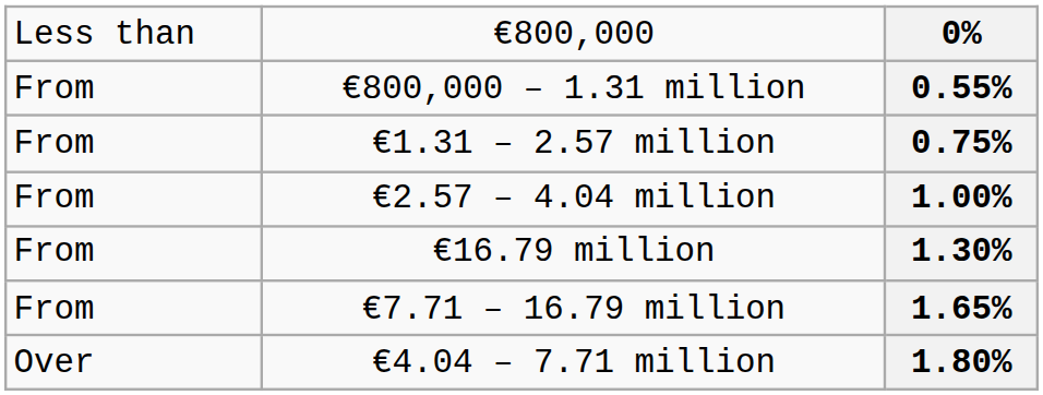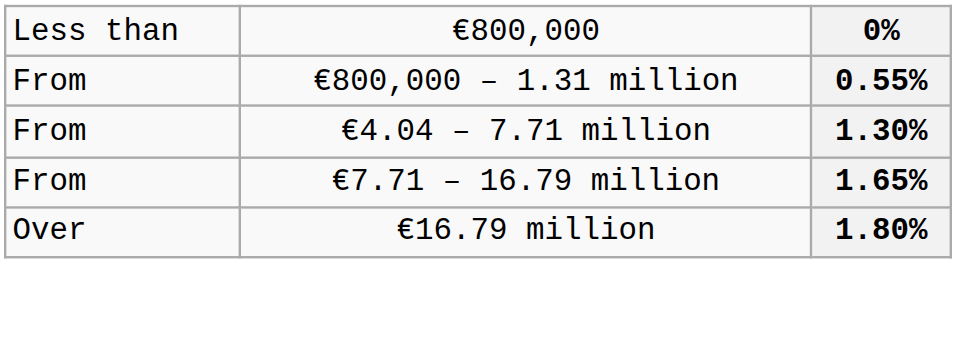- row: From | €1.31 – 2.57 million | 0.75%
- row: From | €2.57 – 4.04 million | 1.00%
1.30% | column 2: €16.79 million -> €4.04 – 7.71 million
1.80% | column 2: €4.04 – 7.71 million -> €16.79 million
